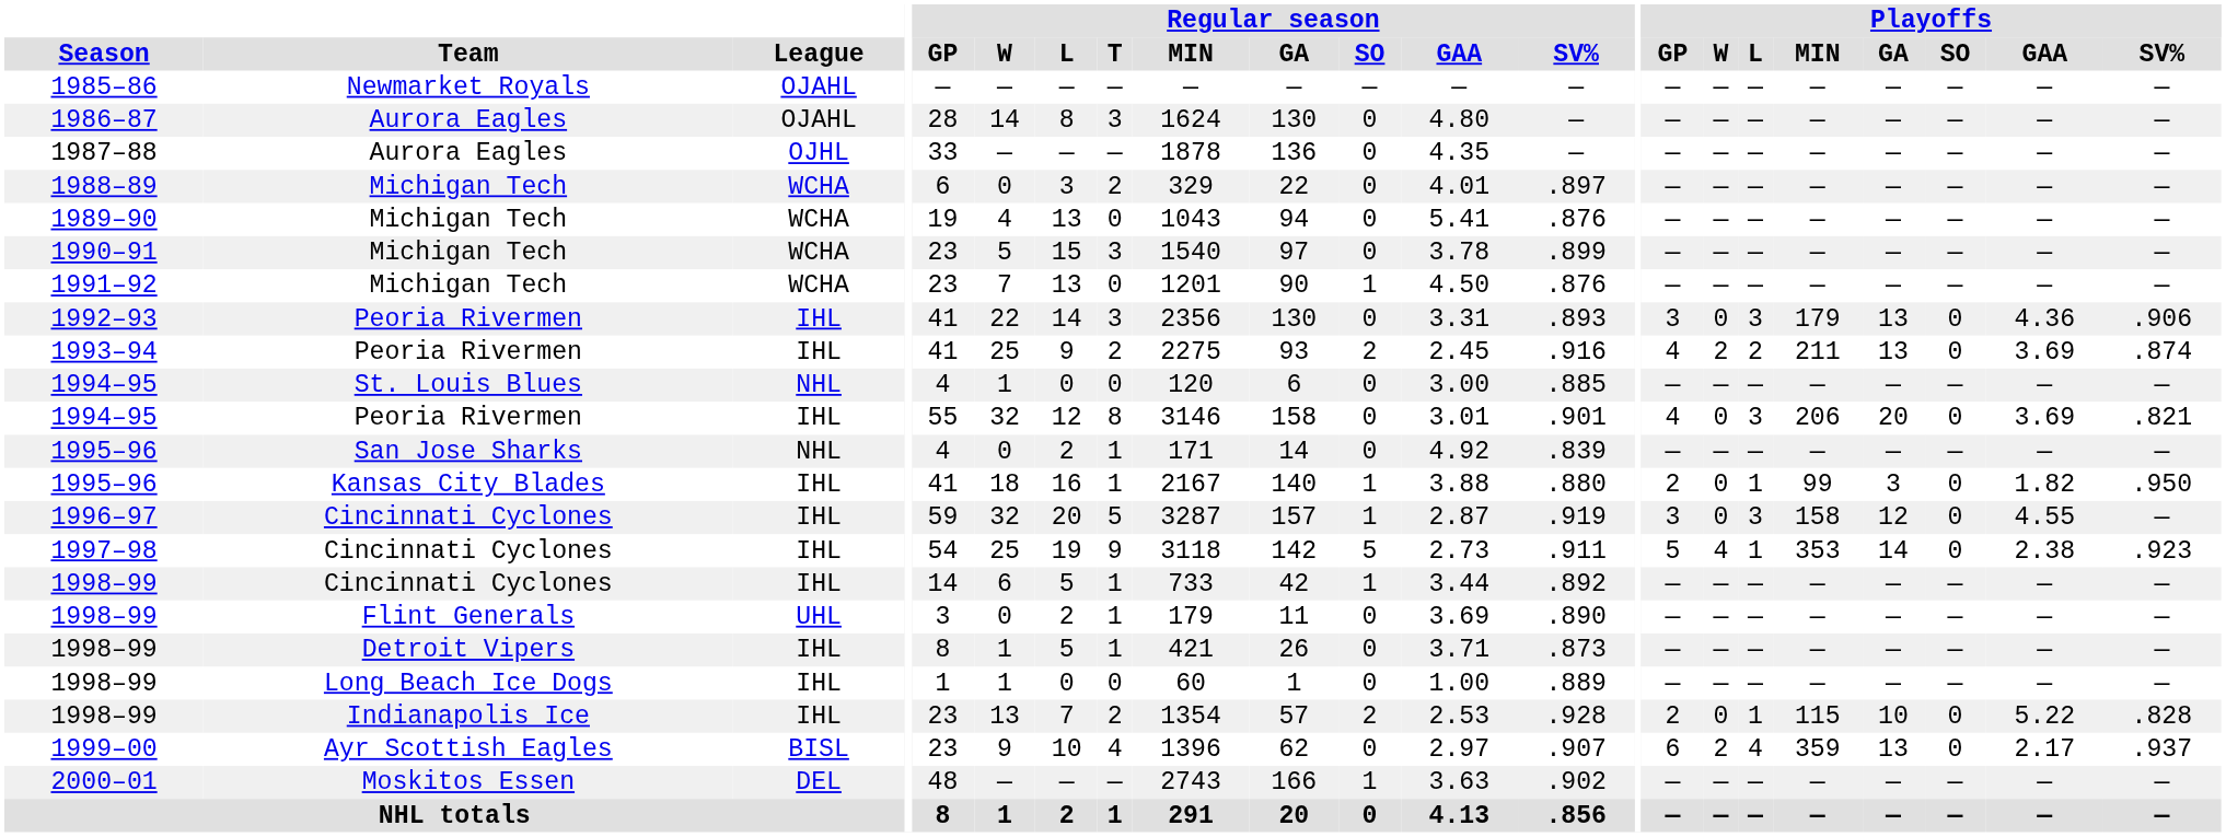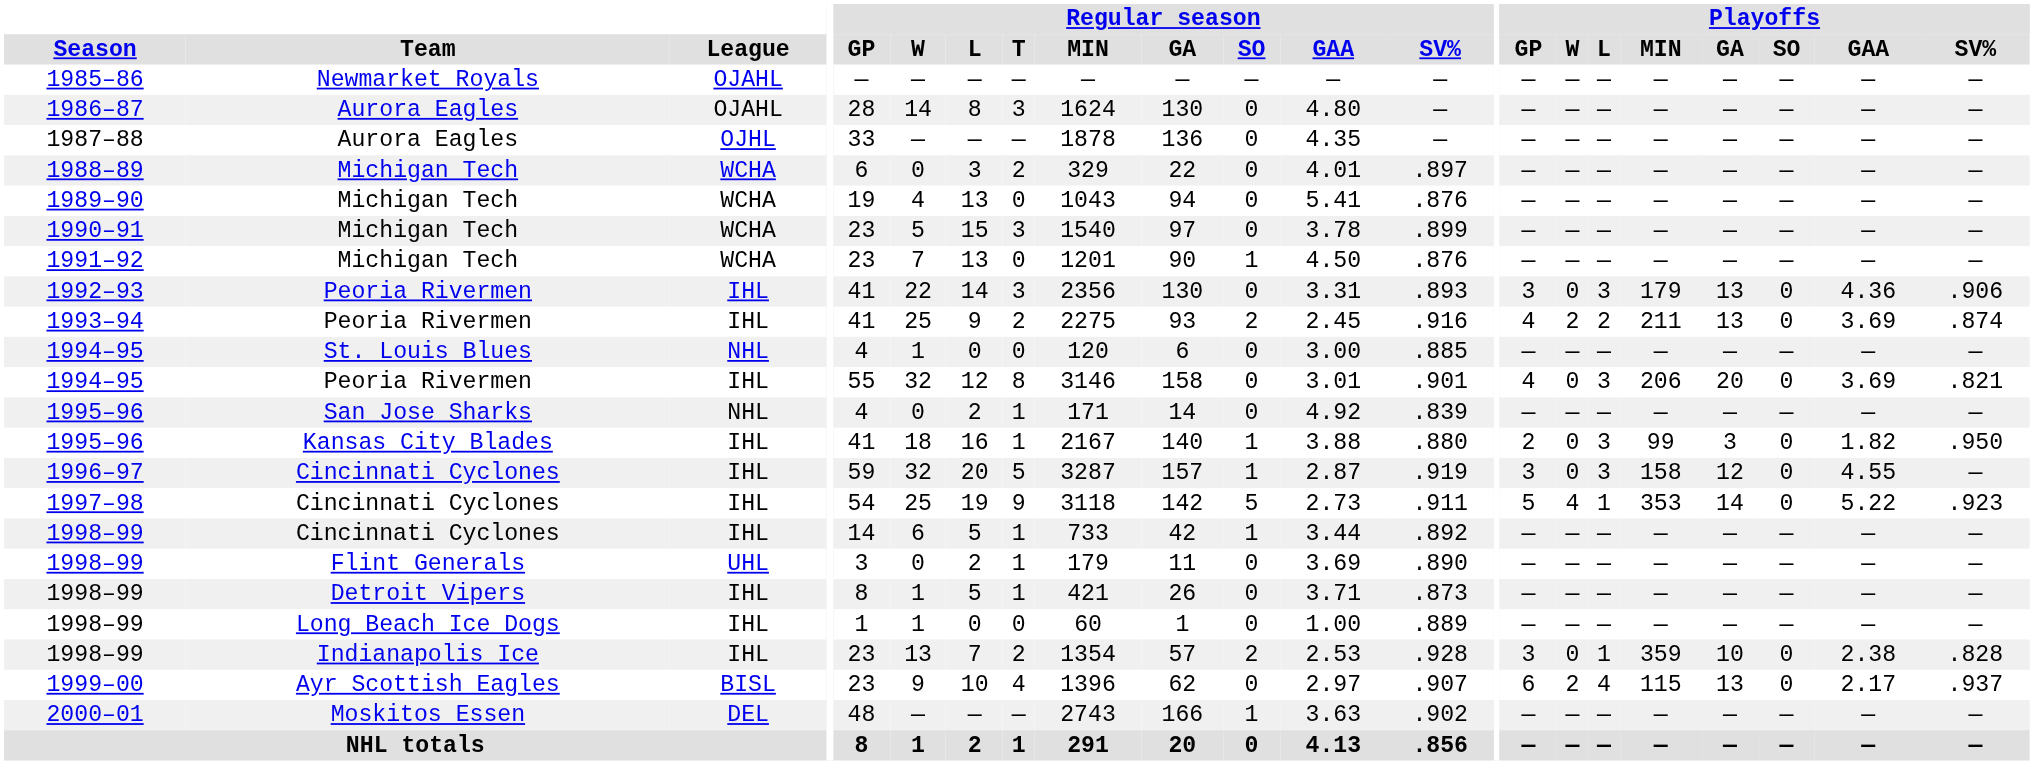1995–96 / Kansas City Blades | Playoffs / L: 1 -> 3
1997–98 | Playoffs / GAA: 2.38 -> 5.22
1998–99 / Indianapolis Ice | Playoffs / GP: 2 -> 3
1998–99 / Indianapolis Ice | Playoffs / MIN: 115 -> 359
1998–99 / Indianapolis Ice | Playoffs / GAA: 5.22 -> 2.38
1999–00 | Playoffs / MIN: 359 -> 115
